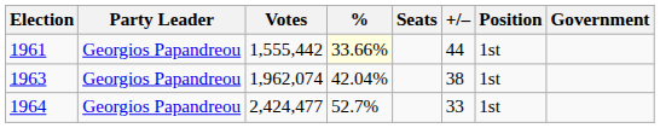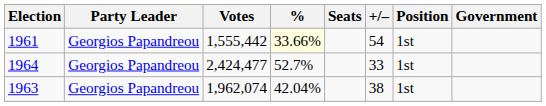1961 | +/–: 44 -> 54
rows swapped: 1963 <-> 1964
